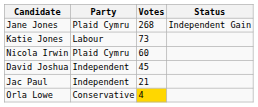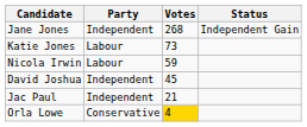Jane Jones | Party: Plaid Cymru -> Independent
Nicola Irwin | Party: Plaid Cymru -> Labour
Nicola Irwin | Votes: 60 -> 59
